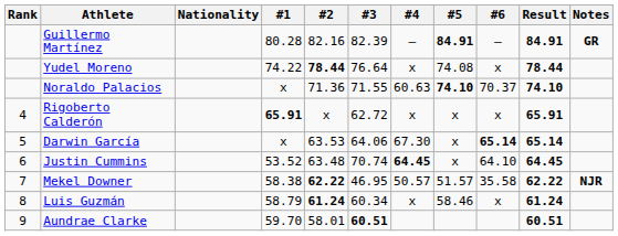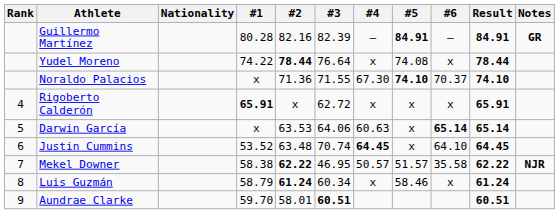Noraldo Palacios | #4: 60.63 -> 67.30
Darwin García | #4: 67.30 -> 60.63
